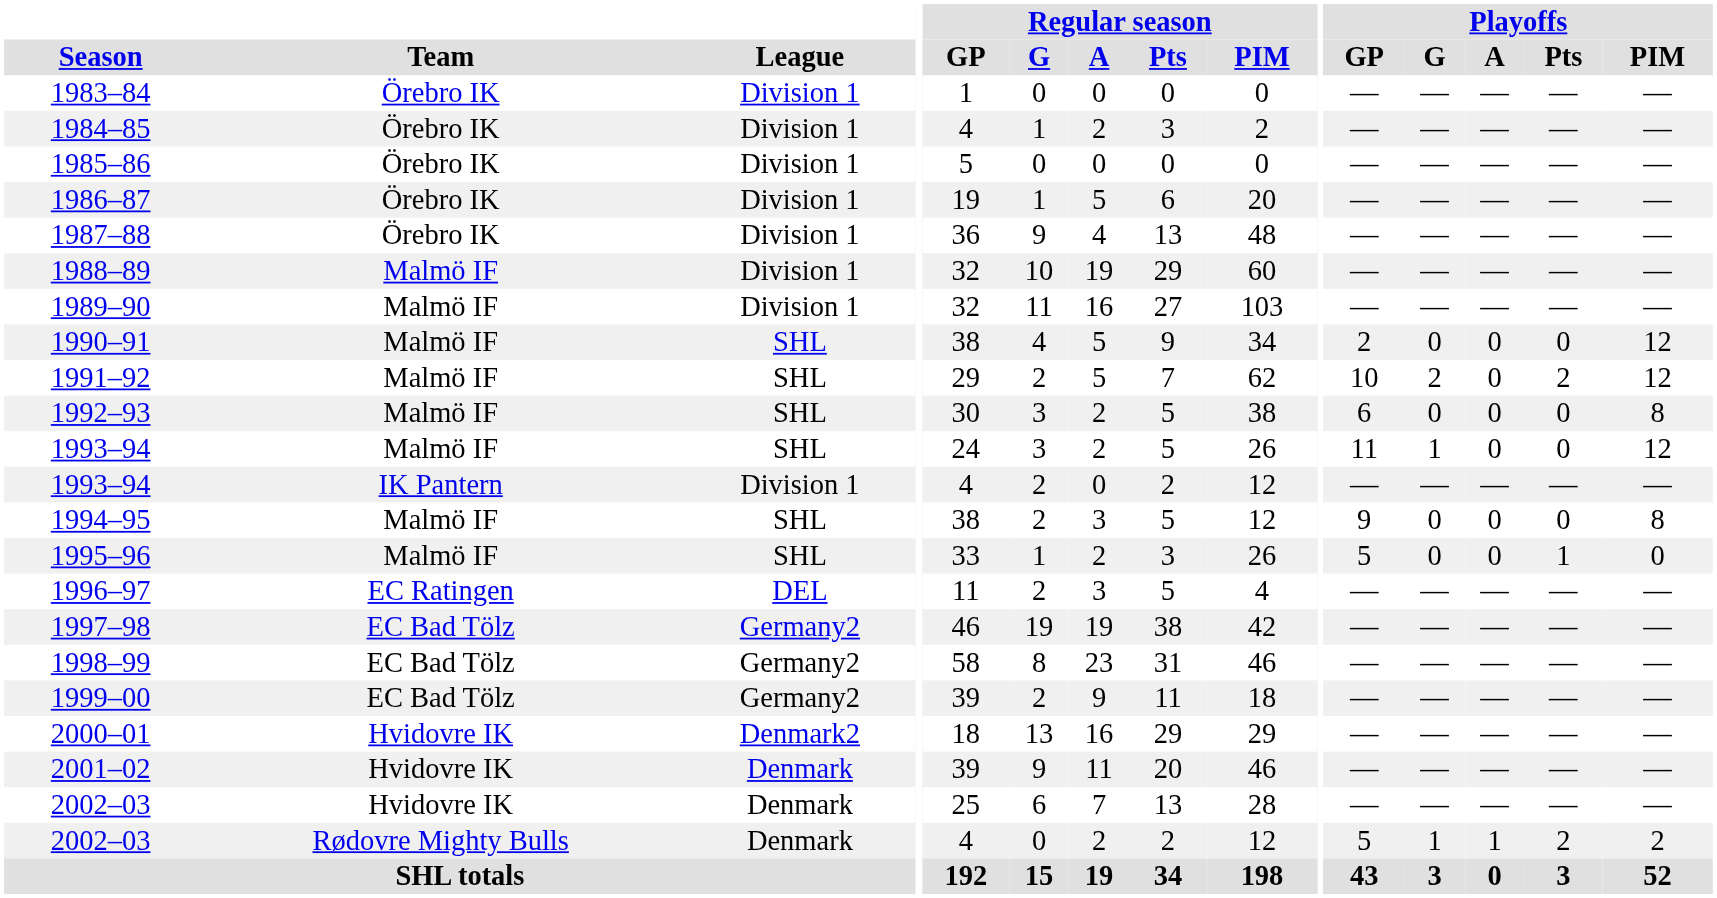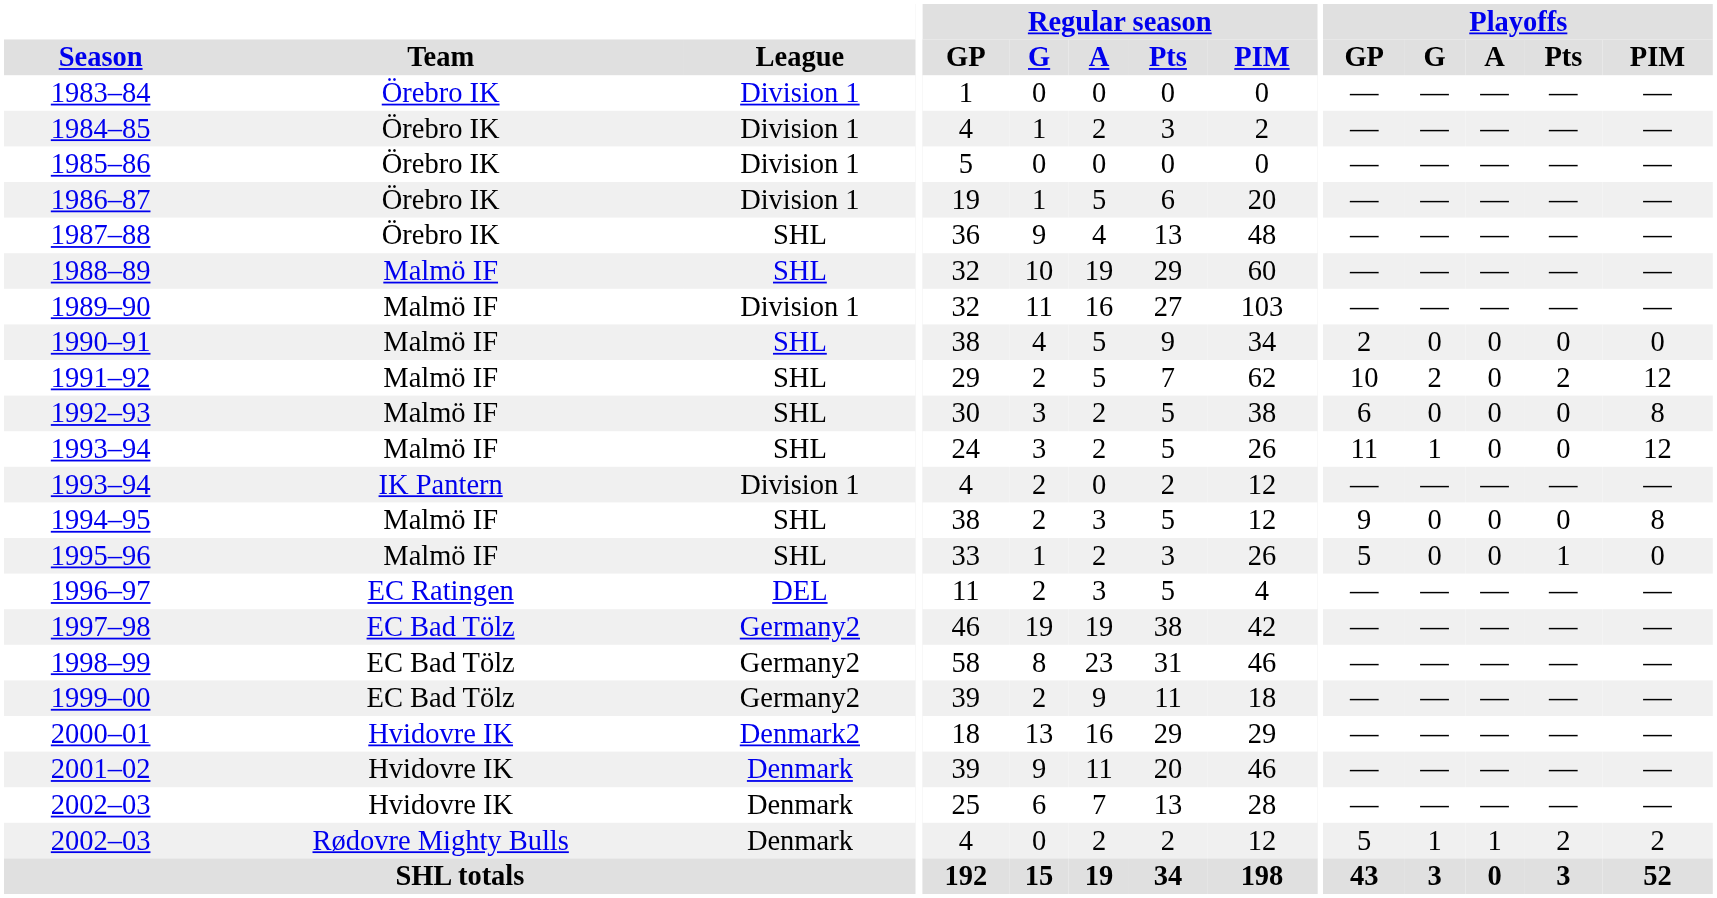1987–88 | League: Division 1 -> SHL
1988–89 | League: Division 1 -> SHL
1990–91 | Playoffs / PIM: 12 -> 0
